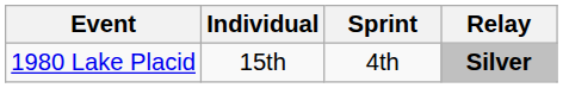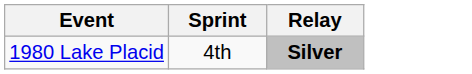- column: Individual | 15th
